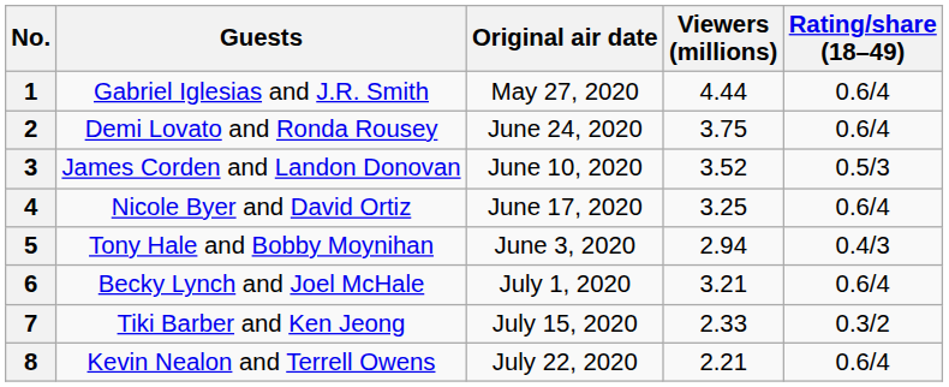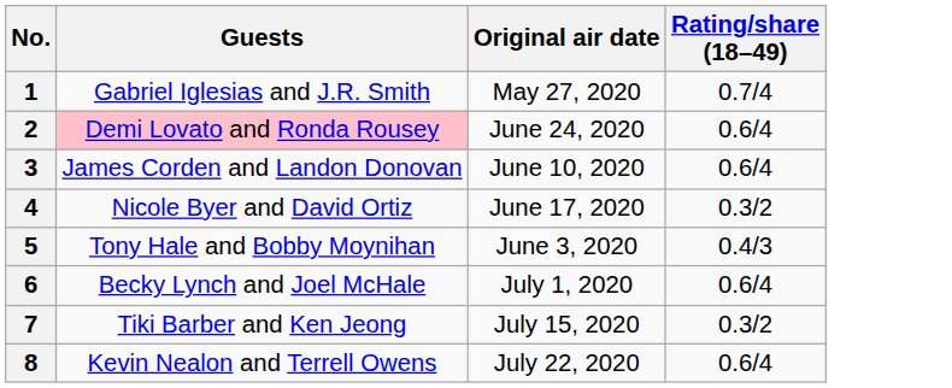- column: Viewers (millions) | 4.44 | 3.75 | 3.52 | 3.25 | 2.94 | 3.21 | 2.33 | 2.21
1 | Rating/share (18–49): 0.6/4 -> 0.7/4
2 | Guests: no background -> pink background
3 | Rating/share (18–49): 0.5/3 -> 0.6/4
4 | Rating/share (18–49): 0.6/4 -> 0.3/2
